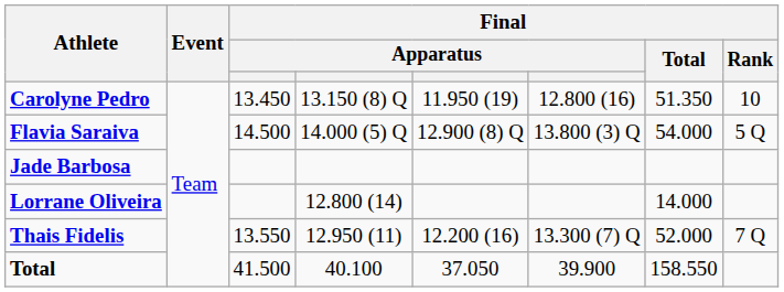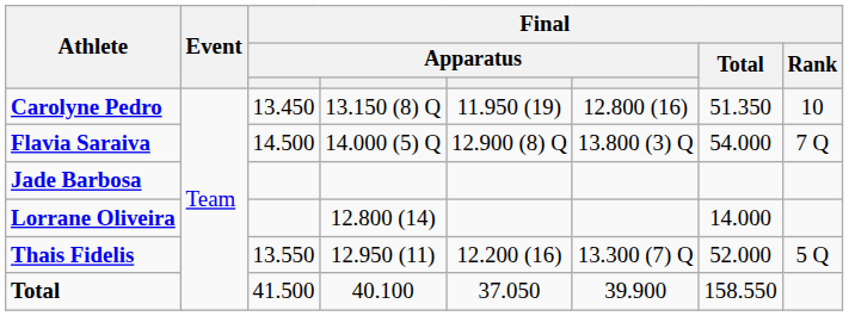Flavia Saraiva | Final / Rank: 5 Q -> 7 Q
Thais Fidelis | Final / Rank: 7 Q -> 5 Q
